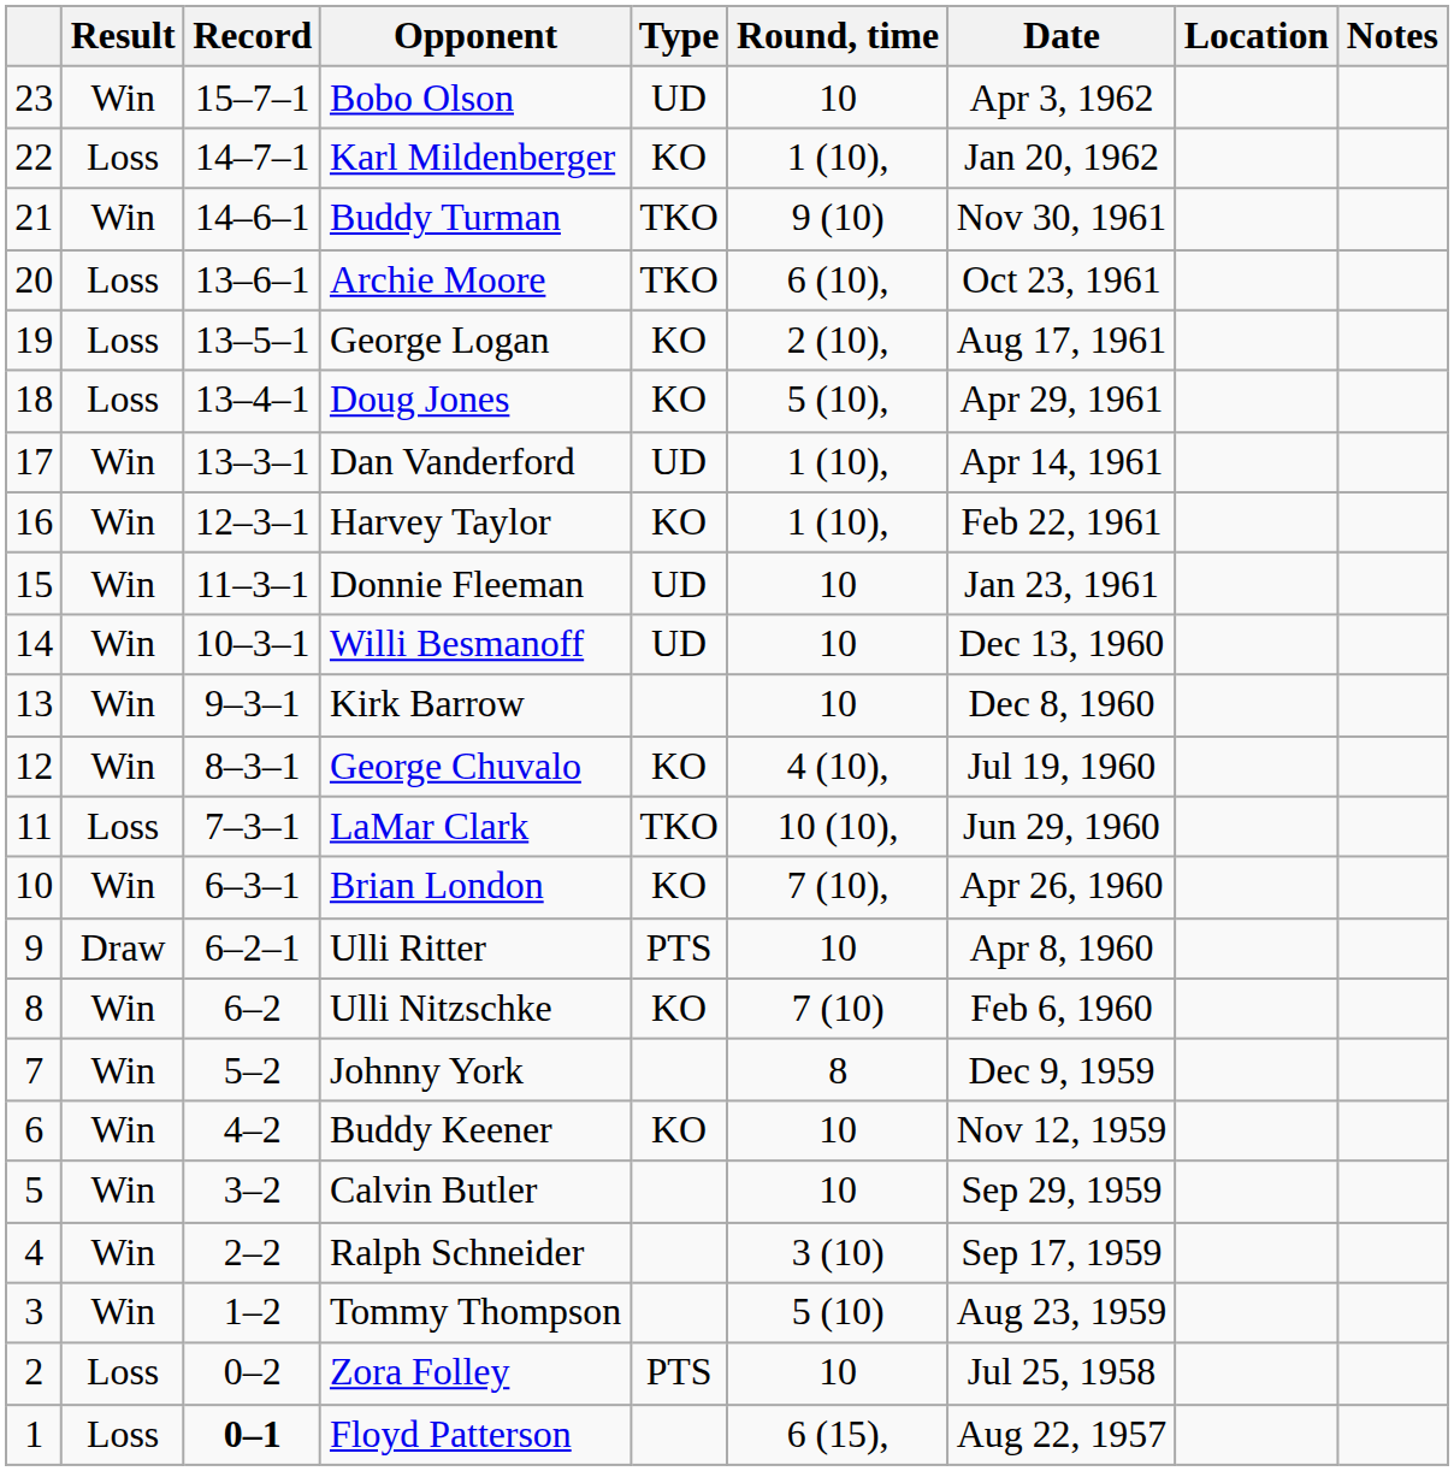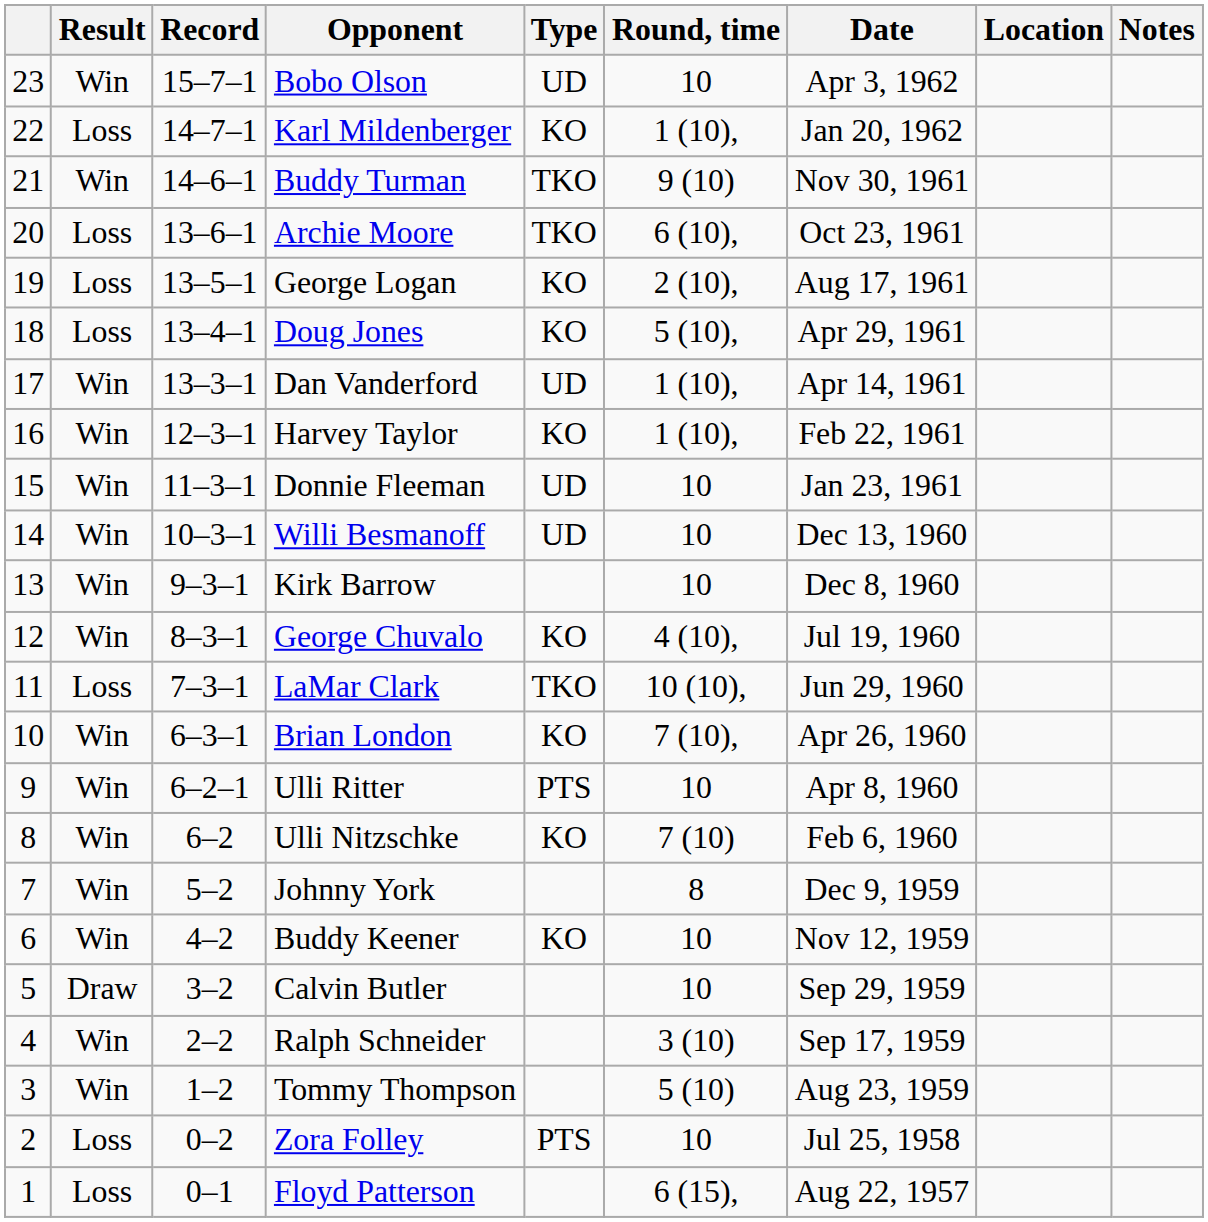Ulli Ritter | Result: Draw -> Win
Calvin Butler | Result: Win -> Draw
Floyd Patterson | Record: bold -> normal
